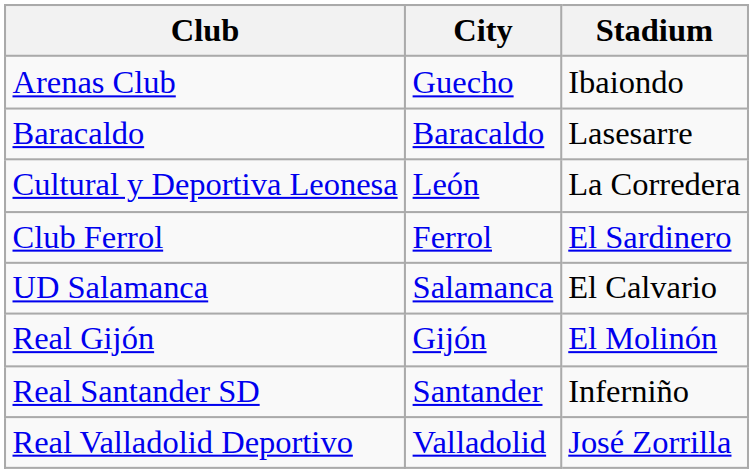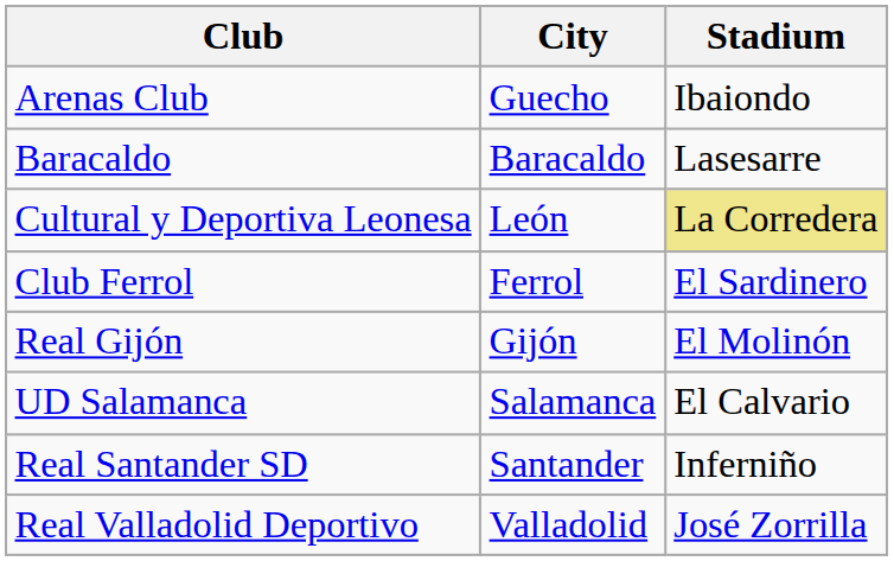Cultural y Deportiva Leonesa | Stadium: no background -> khaki background
rows swapped: Real Gijón <-> UD Salamanca
